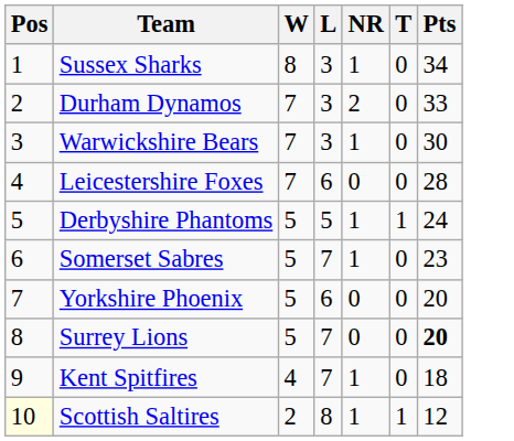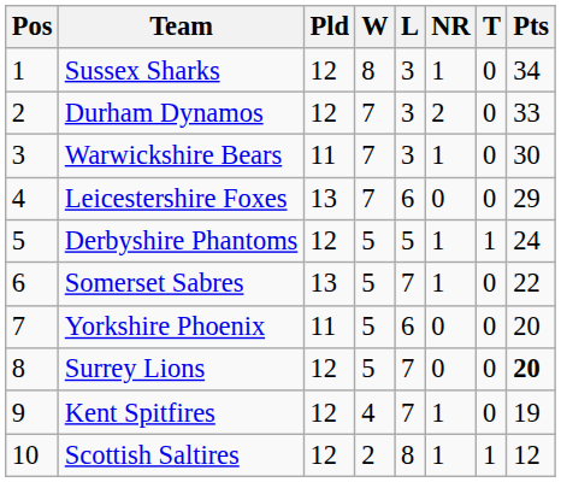+ column: Pld | 12 | 12 | 11 | 13 | 12 | 13 | 11 | 12 | 12 | 12
Leicestershire Foxes | Pts: 28 -> 29
Somerset Sabres | Pts: 23 -> 22
Kent Spitfires | Pts: 18 -> 19
Scottish Saltires | Pos: lightyellow background -> no background
